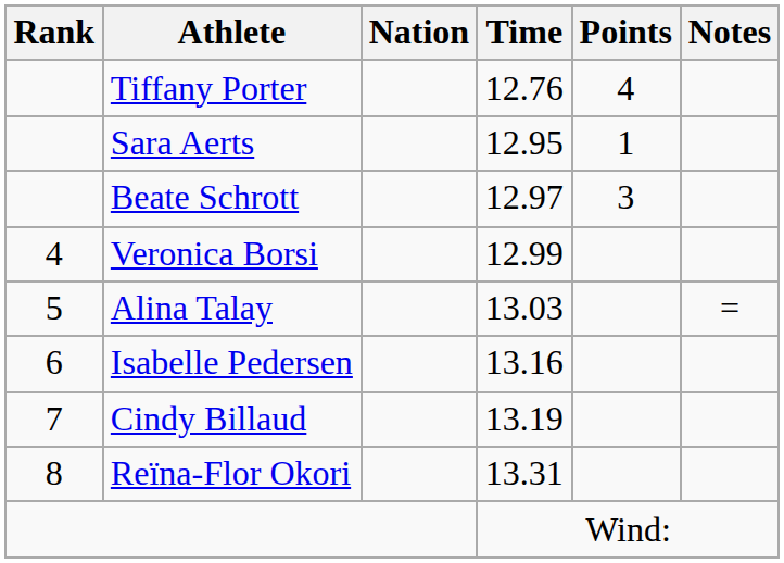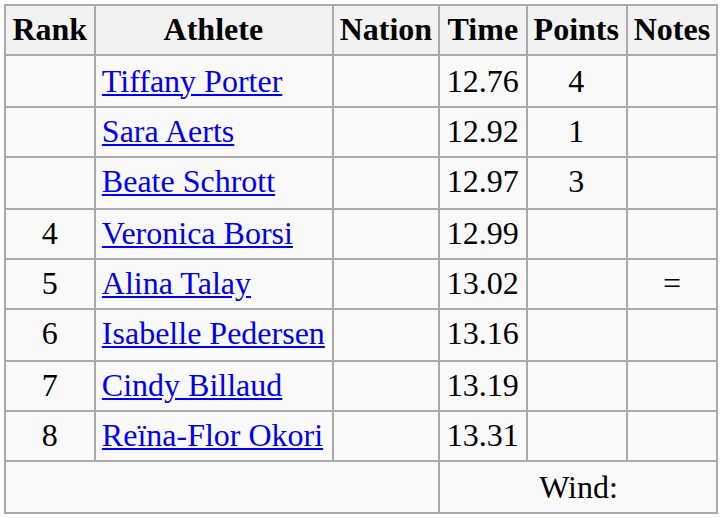Sara Aerts | Time: 12.95 -> 12.92
Alina Talay | Time: 13.03 -> 13.02
